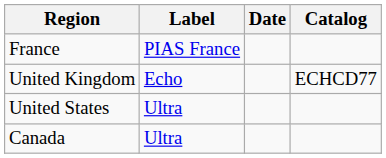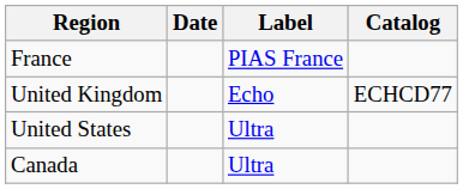columns swapped: Date <-> Label
